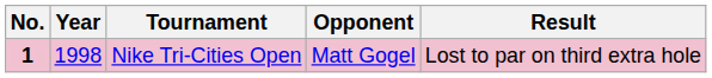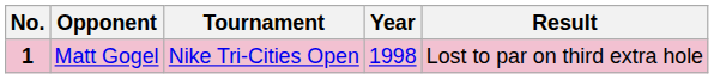columns swapped: Year <-> Opponent
